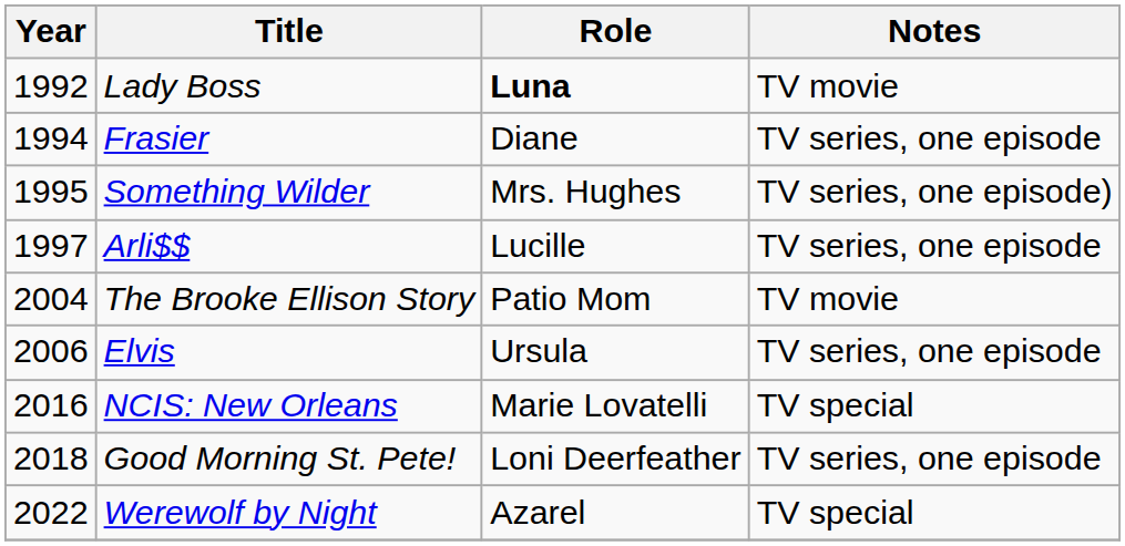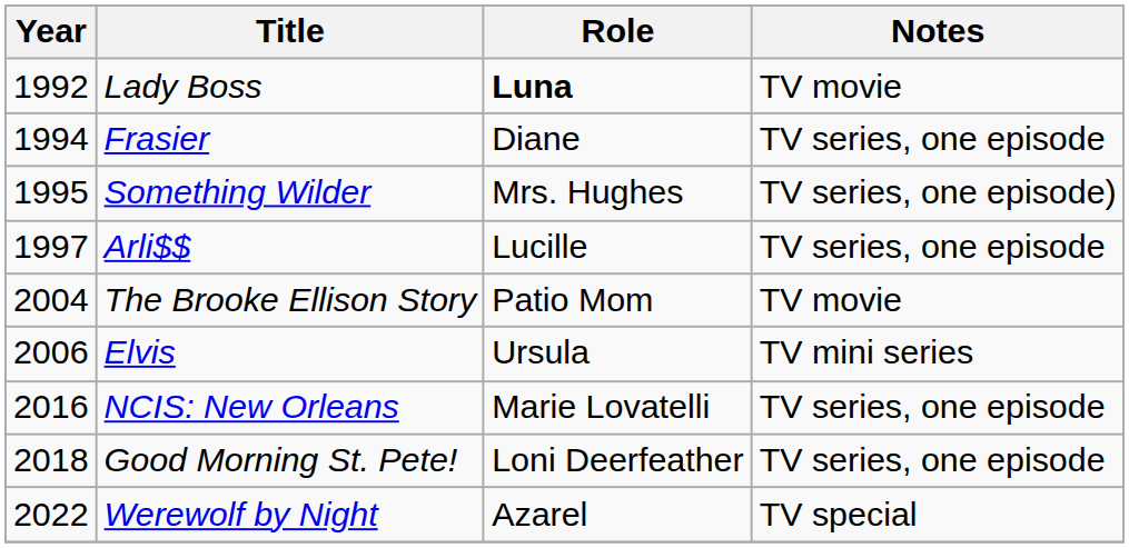Elvis | Notes: TV series, one episode -> TV mini series
NCIS: New Orleans | Notes: TV special -> TV series, one episode
